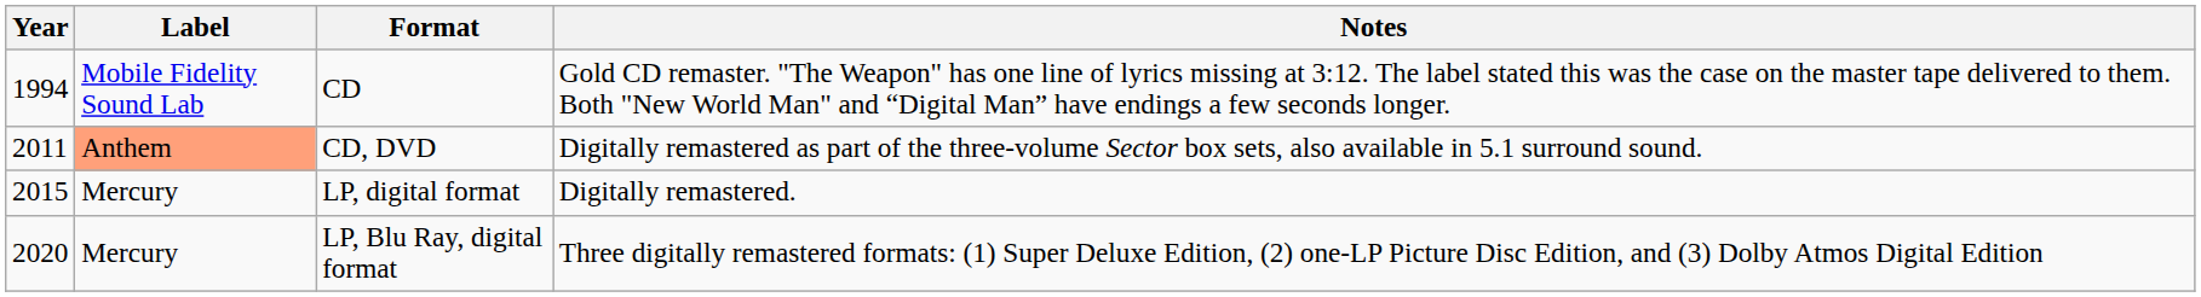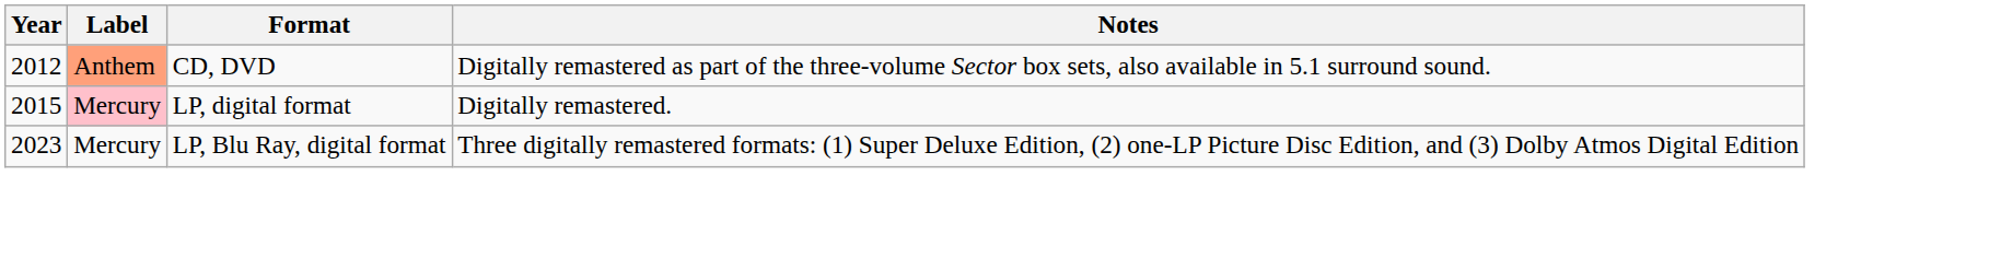- row: 1994 | Mobile Fidelity Sound Lab | CD | Gold CD remaster. "The Weapon" has one line of lyrics missing at 3:12. The label stated this was the case on the master tape delivered to them. Both "New World Man" and “Digital Man” have endings a few seconds longer.
CD, DVD | Year: 2011 -> 2012
LP, digital format | Label: no background -> pink background
LP, Blu Ray, digital format | Year: 2020 -> 2023
